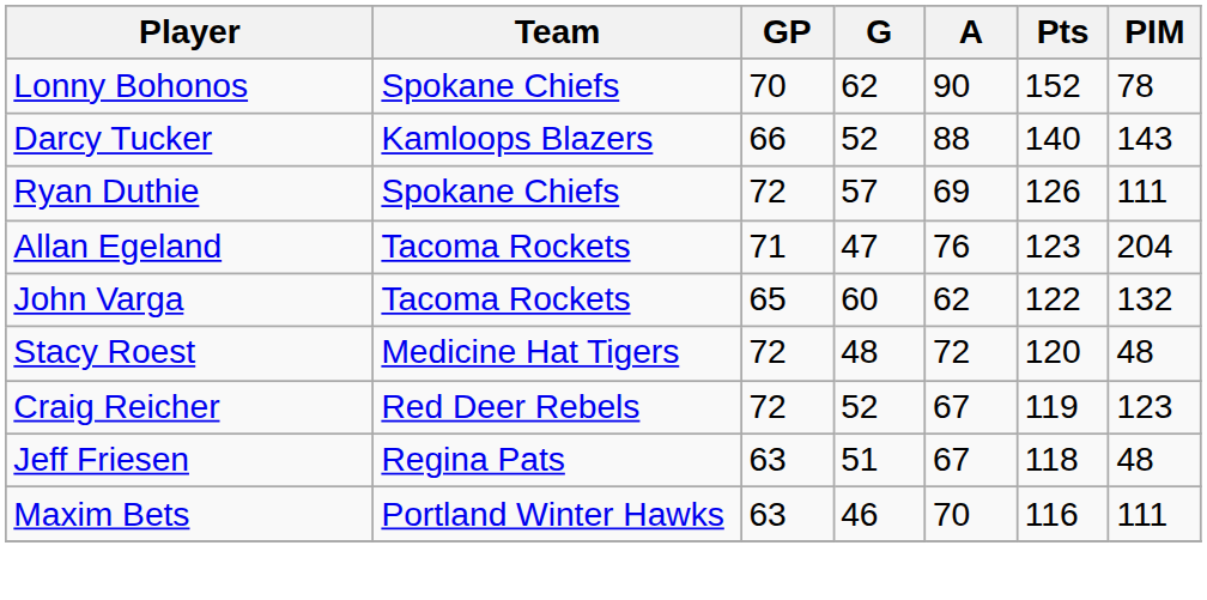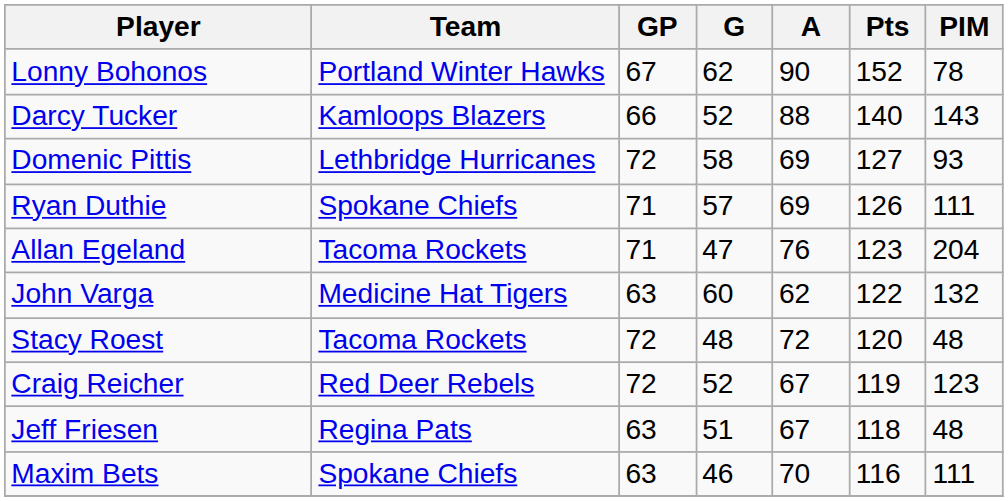Lonny Bohonos | Team: Spokane Chiefs -> Portland Winter Hawks
Lonny Bohonos | GP: 70 -> 67
+ row: Domenic Pittis | Lethbridge Hurricanes | 72 | 58 | 69 | 127 | 93
Ryan Duthie | GP: 72 -> 71
John Varga | Team: Tacoma Rockets -> Medicine Hat Tigers
John Varga | GP: 65 -> 63
Stacy Roest | Team: Medicine Hat Tigers -> Tacoma Rockets
Maxim Bets | Team: Portland Winter Hawks -> Spokane Chiefs
